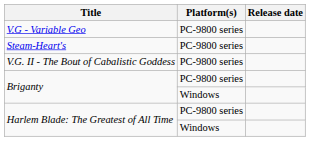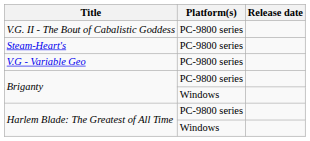rows swapped: V.G - Variable Geo <-> V.G. II - The Bout of Cabalistic Goddess
